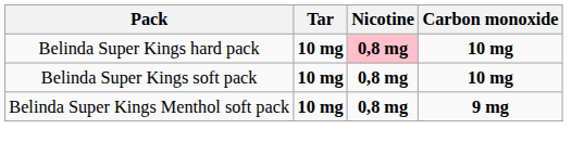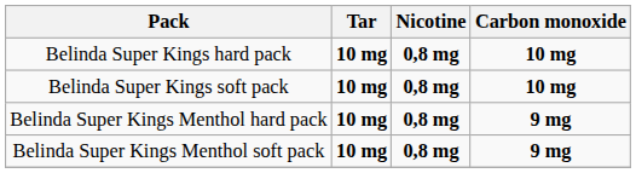Belinda Super Kings hard pack | Nicotine: pink background -> no background
+ row: Belinda Super Kings Menthol hard pack | 10 mg | 0,8 mg | 9 mg
